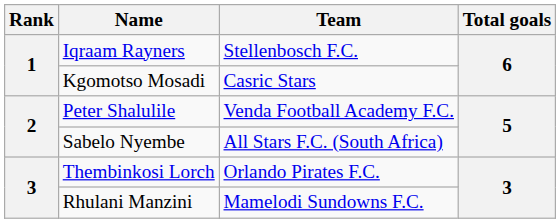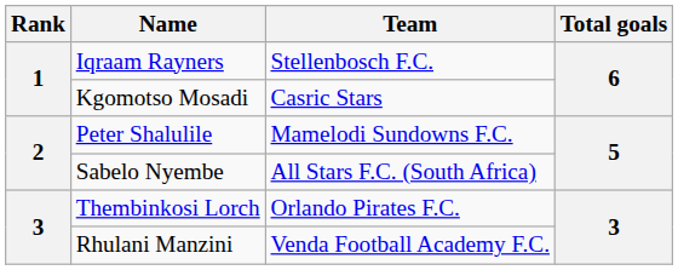Peter Shalulile | Team: Venda Football Academy F.C. -> Mamelodi Sundowns F.C.
Rhulani Manzini | Team: Mamelodi Sundowns F.C. -> Venda Football Academy F.C.
